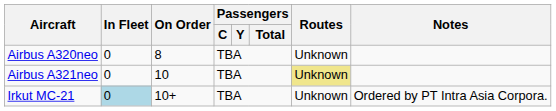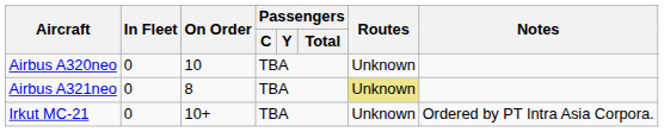Airbus A320neo | On Order: 8 -> 10
Airbus A321neo | On Order: 10 -> 8
Irkut MC-21 | In Fleet: lightblue background -> no background
